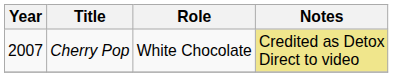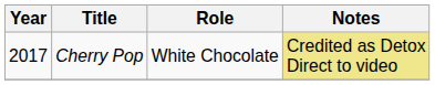Cherry Pop | Year: 2007 -> 2017
